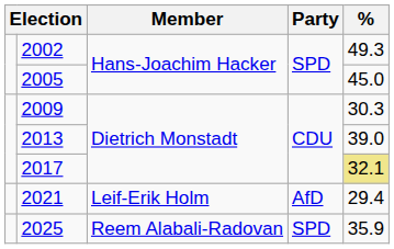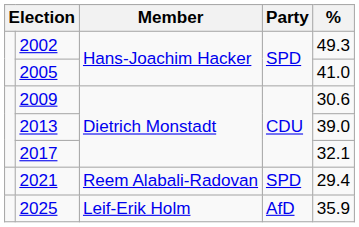2005 | %: 45.0 -> 41.0
2009 | %: 30.3 -> 30.6
2017 | %: khaki background -> no background
2021 | Member: Leif-Erik Holm -> Reem Alabali-Radovan
2021 | Party: AfD -> SPD
2025 | Member: Reem Alabali-Radovan -> Leif-Erik Holm
2025 | Party: SPD -> AfD
